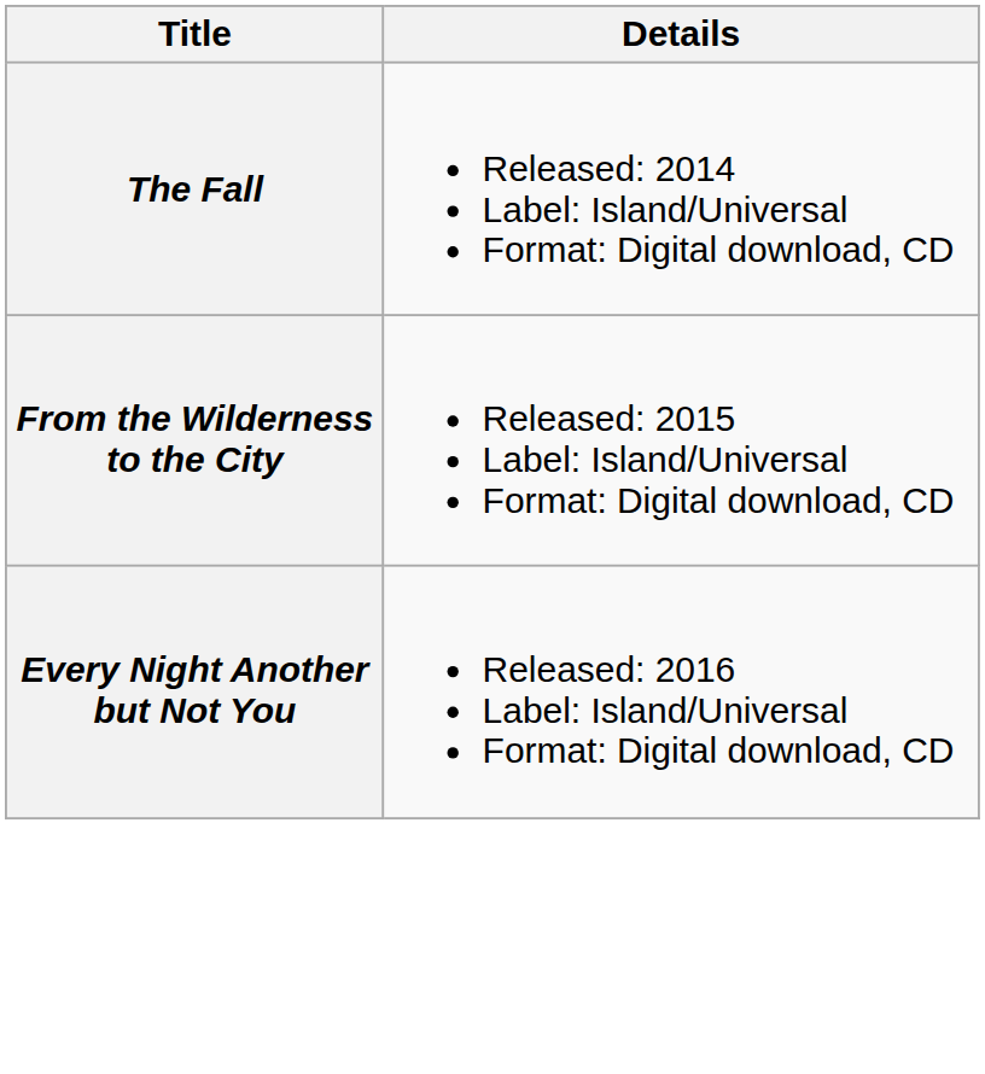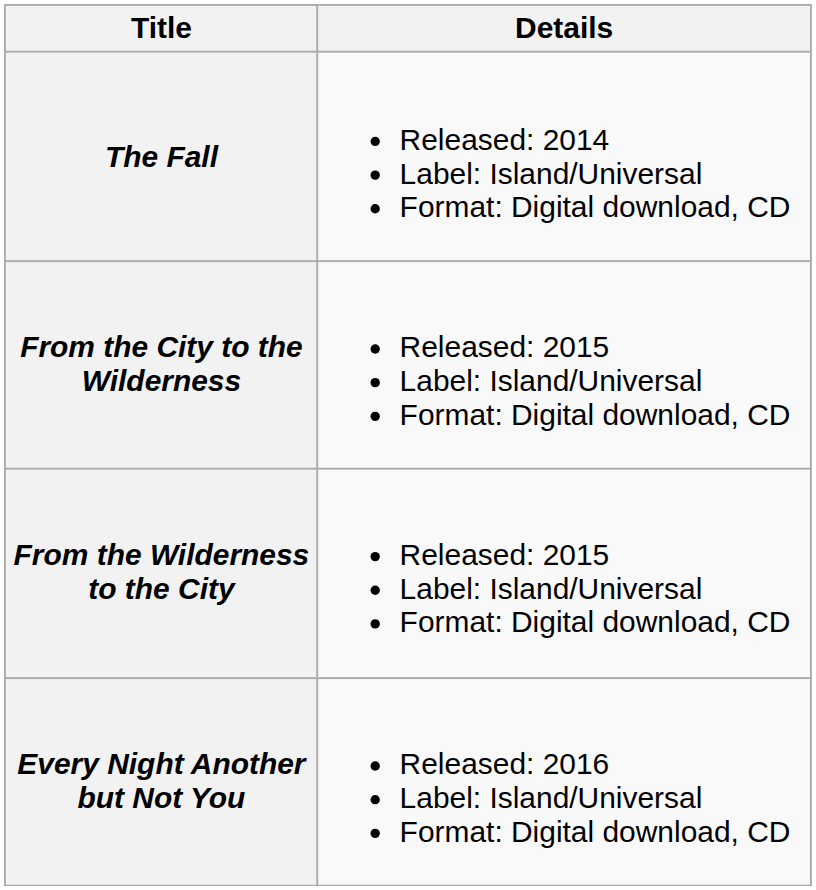+ row: From the City to the Wilderness | Released: 2015 Label: Island/Universal Format: Digital download, CD
